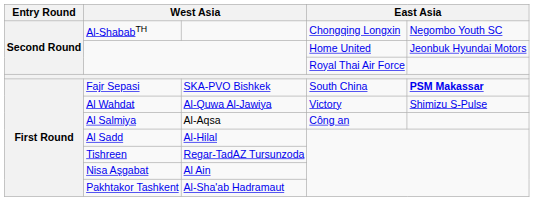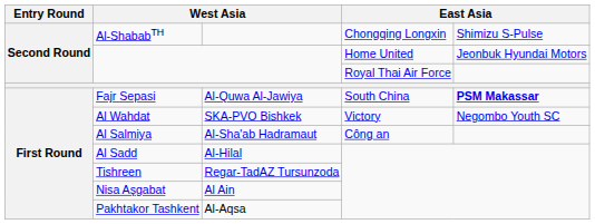Al-ShababTH | column 5: Negombo Youth SC -> Shimizu S-Pulse
Fajr Sepasi | column 3: SKA-PVO Bishkek -> Al-Quwa Al-Jawiya
Al Wahdat | column 3: Al-Quwa Al-Jawiya -> SKA-PVO Bishkek
Al Wahdat | column 5: Shimizu S-Pulse -> Negombo Youth SC
Al Salmiya | column 3: Al-Aqsa -> Al-Sha'ab Hadramaut
Pakhtakor Tashkent | column 3: Al-Sha'ab Hadramaut -> Al-Aqsa
